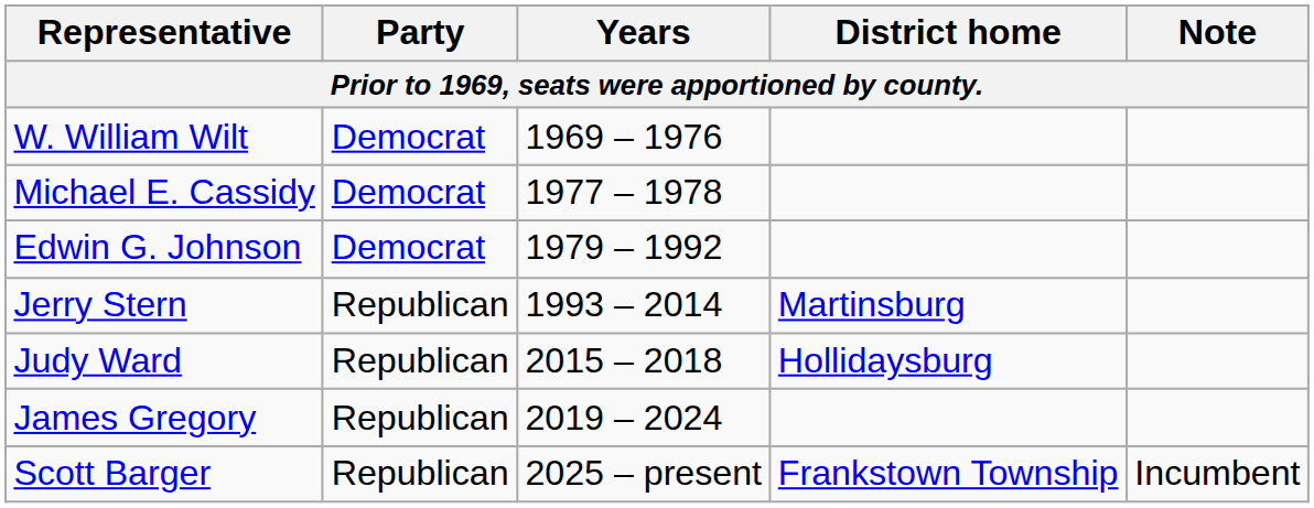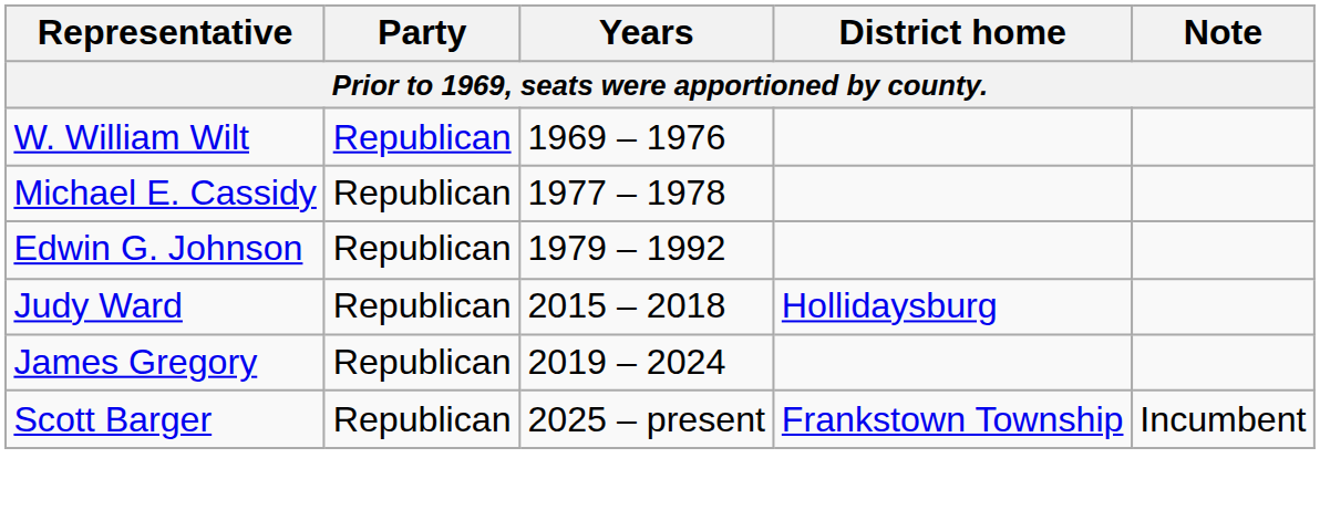W. William Wilt | Party: Democrat -> Republican
Michael E. Cassidy | Party: Democrat -> Republican
Edwin G. Johnson | Party: Democrat -> Republican
- row: Jerry Stern | Republican | 1993 – 2014 | Martinsburg
